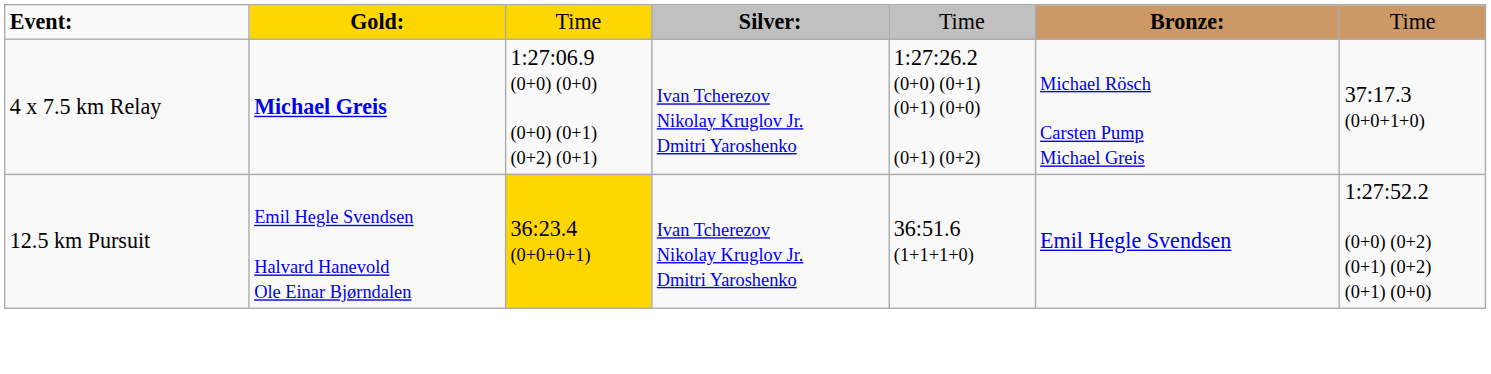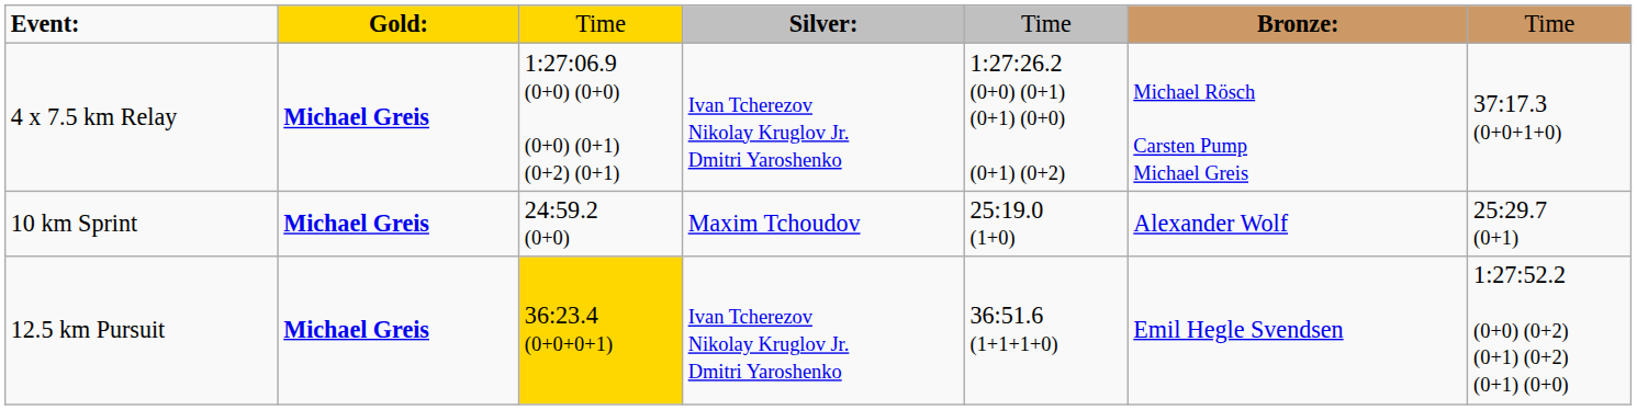+ row: 10 km Sprint | Michael Greis | 24:59.2 (0+0) | Maxim Tchoudov | 25:19.0 (1+0) | Alexander Wolf | 25:29.7 (0+1)
12.5 km Pursuit | column 2: Emil Hegle Svendsen Halvard Hanevold Ole Einar Bjørndalen -> Michael Greis
